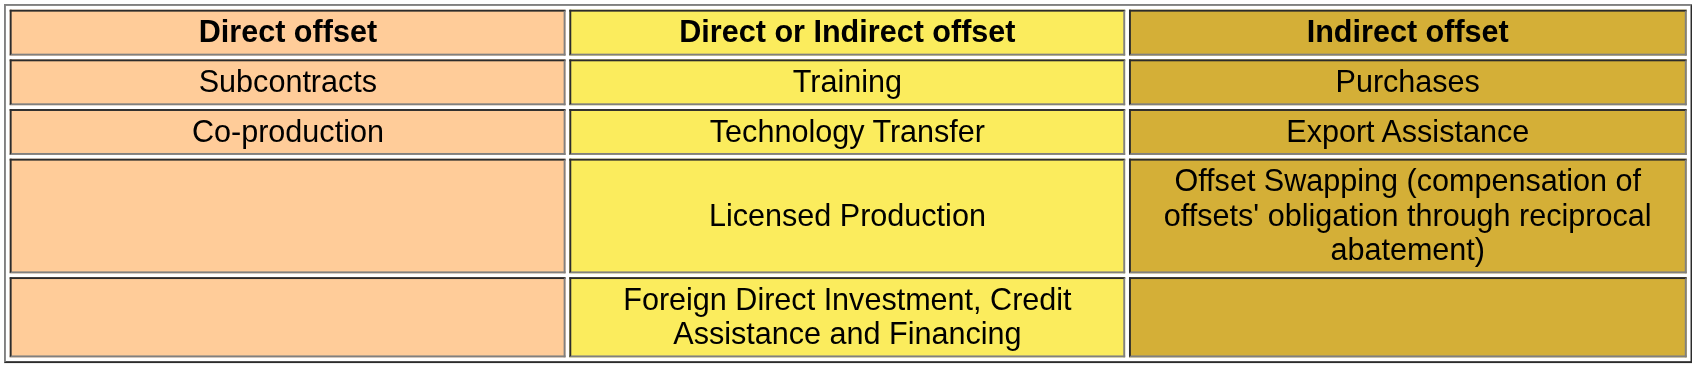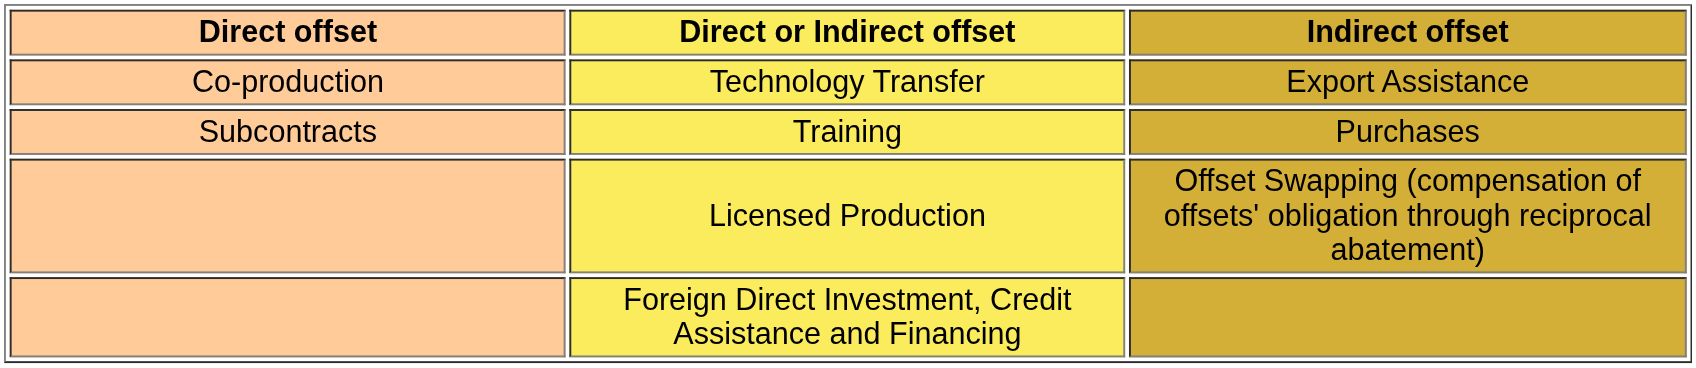rows swapped: Technology Transfer <-> Training
